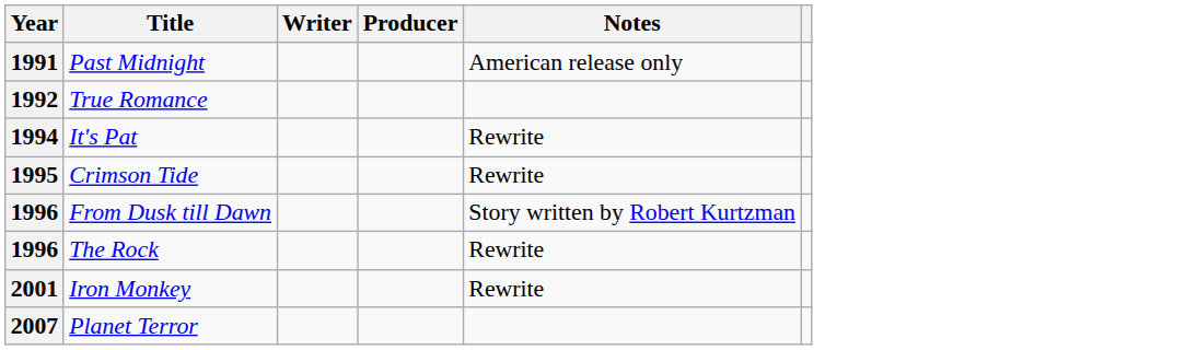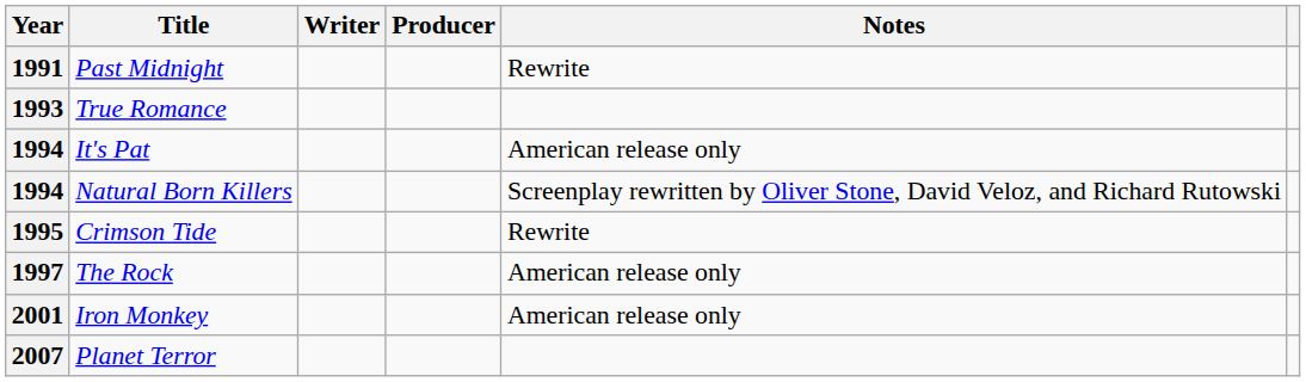Past Midnight | Notes: American release only -> Rewrite
True Romance | Year: 1992 -> 1993
It's Pat | Notes: Rewrite -> American release only
+ row: 1994 | Natural Born Killers | Screenplay rewritten by Oliver Stone, David Veloz, and Richard Rutowski
- row: 1996 | From Dusk till Dawn | Story written by Robert Kurtzman
The Rock | Year: 1996 -> 1997
The Rock | Notes: Rewrite -> American release only
Iron Monkey | Notes: Rewrite -> American release only
